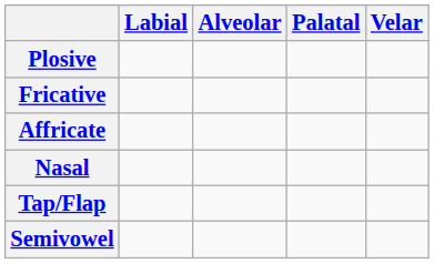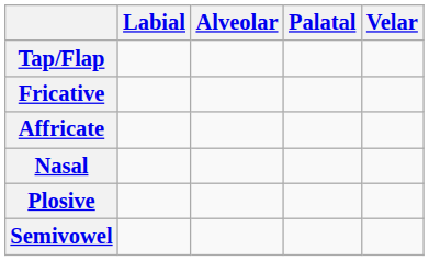rows swapped: Plosive <-> Tap/Flap
